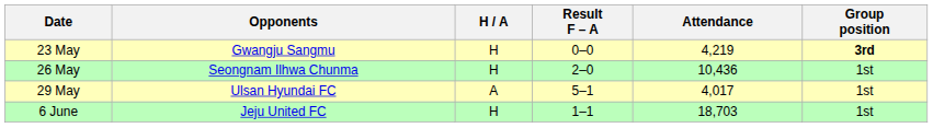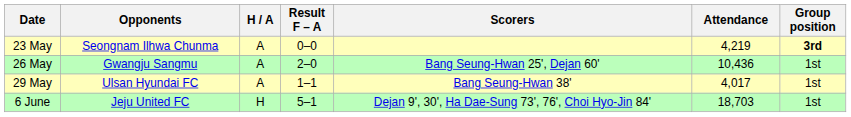+ column: Scorers | Bang Seung-Hwan 25', Dejan 60' | Bang Seung-Hwan 38' | Dejan 9', 30', Ha Dae-Sung 73', 76', Choi Hyo-Jin 84'
23 May | Opponents: Gwangju Sangmu -> Seongnam Ilhwa Chunma
23 May | H / A: H -> A
26 May | Opponents: Seongnam Ilhwa Chunma -> Gwangju Sangmu
26 May | H / A: H -> A
29 May | Result F – A: 5–1 -> 1–1
6 June | Result F – A: 1–1 -> 5–1
